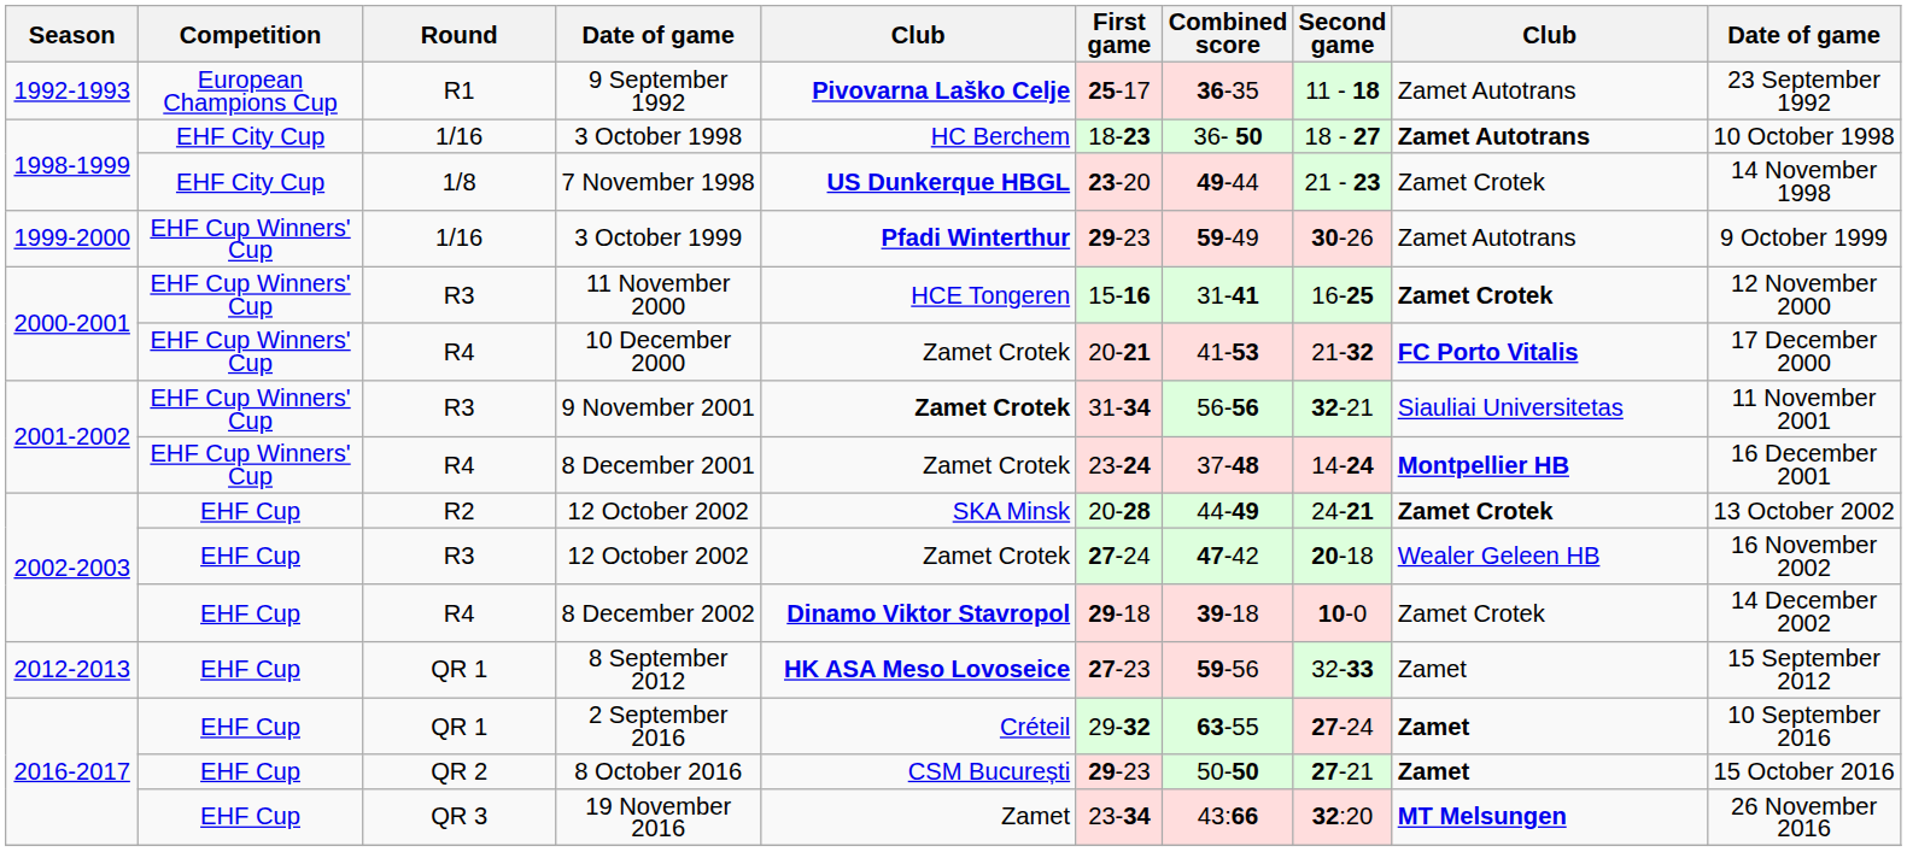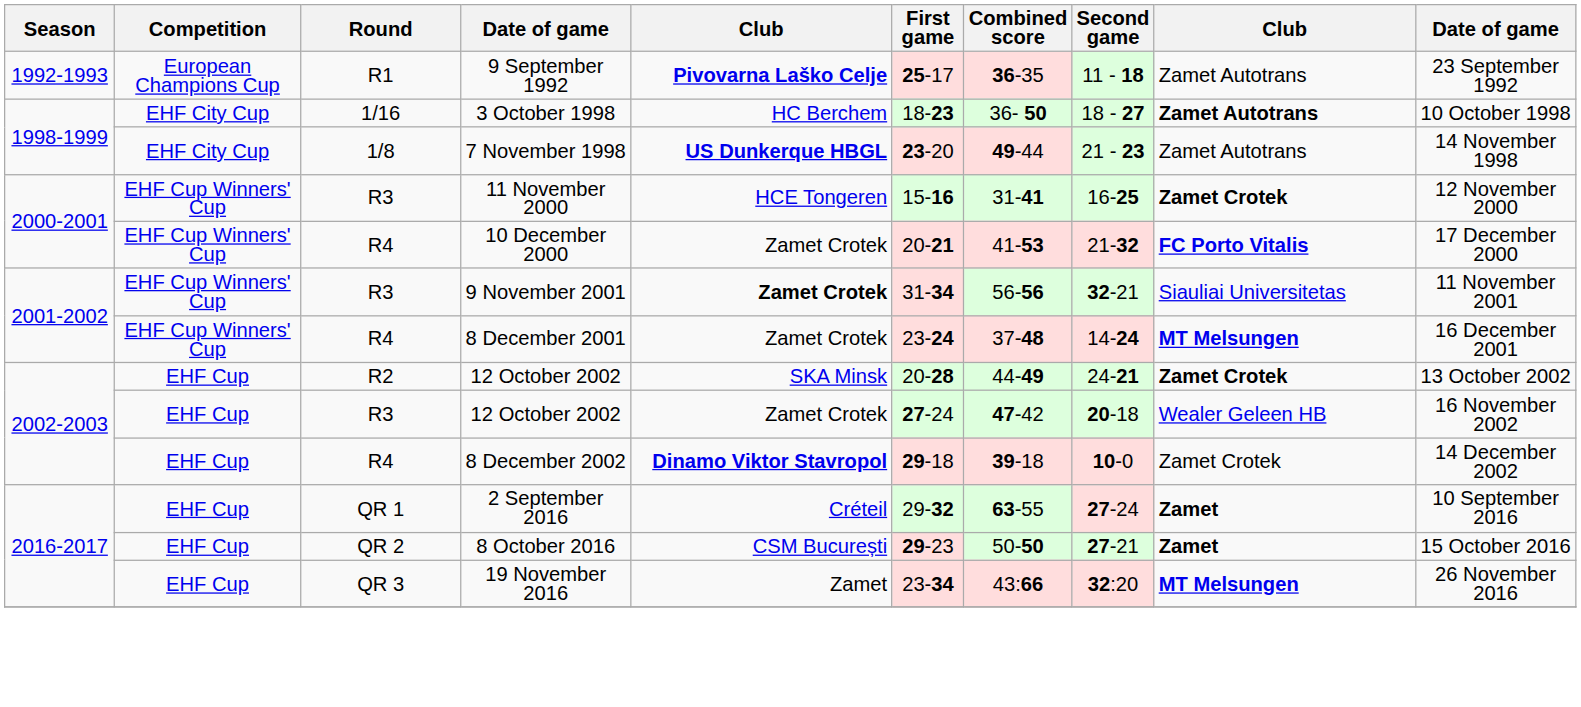7 November 1998 | column 9: Zamet Crotek -> Zamet Autotrans
- row: 1999-2000 | EHF Cup Winners' Cup | 1/16 | 3 October 1999 | Pfadi Winterthur | 29-23 | 59-49 | 30-26 | Zamet Autotrans | 9 October 1999
8 December 2001 | column 9: Montpellier HB -> MT Melsungen
- row: 2012-2013 | EHF Cup | QR 1 | 8 September 2012 | HK ASA Meso Lovoseice | 27-23 | 59-56 | 32-33 | Zamet | 15 September 2012
